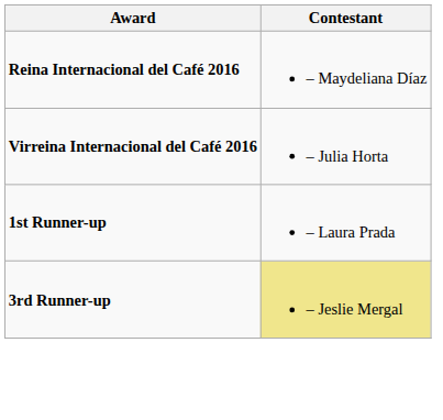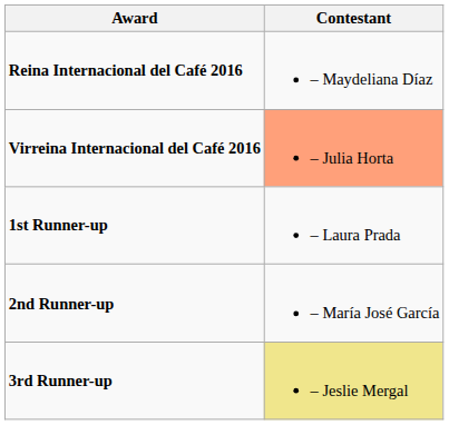Virreina Internacional del Café 2016 | Contestant: no background -> lightsalmon background
+ row: 2nd Runner-up | – María José García
